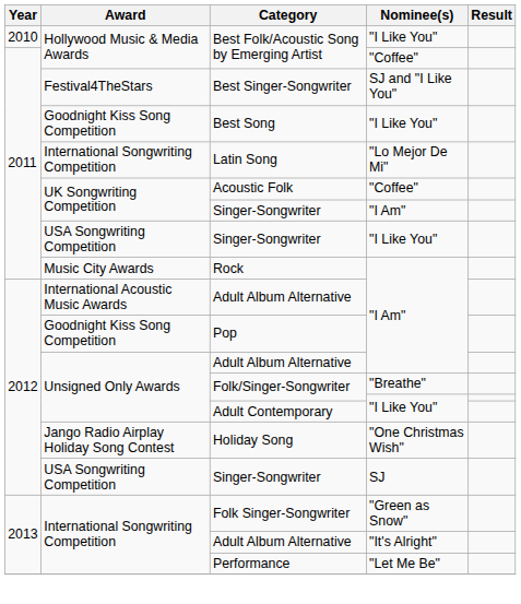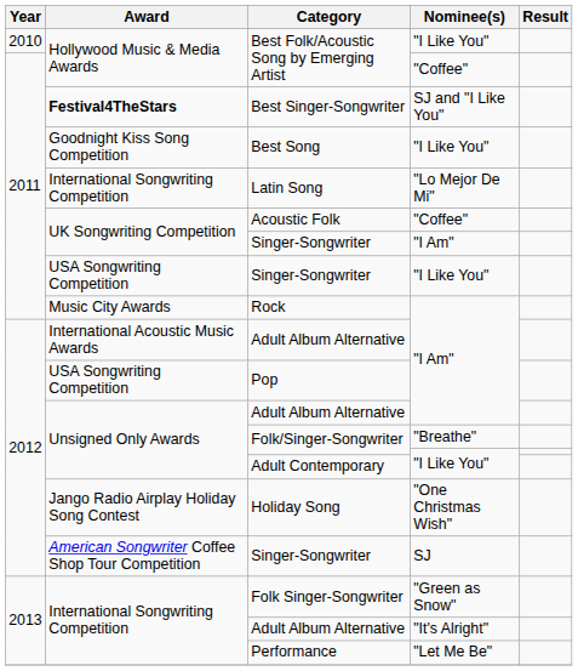Best Singer-Songwriter | Award: normal -> bold
Pop | Award: Goodnight Kiss Song Competition -> USA Songwriting Competition
Singer-Songwriter / SJ | Award: USA Songwriting Competition -> American Songwriter Coffee Shop Tour Competition
